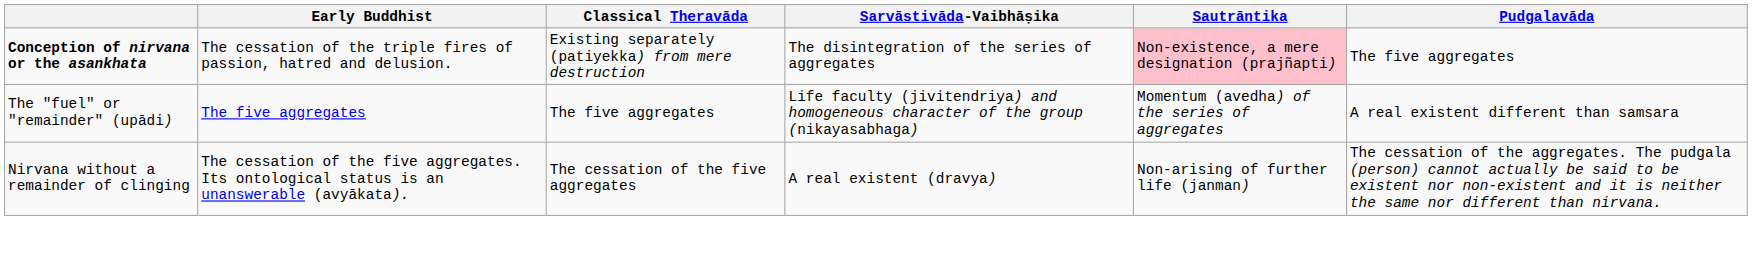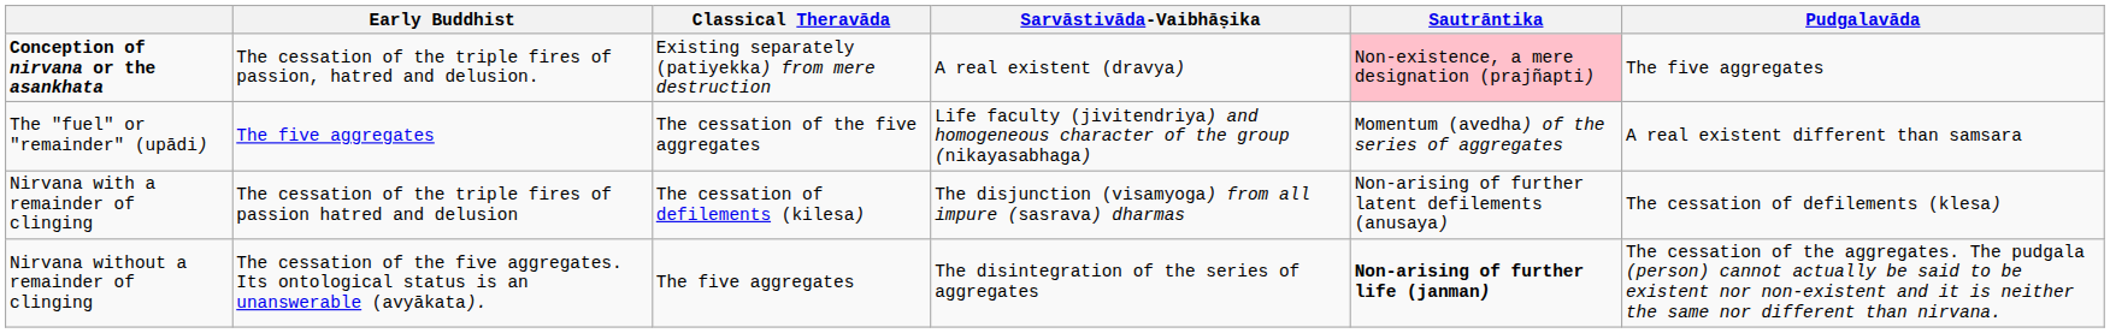Conception of nirvana or the asankhata | Sarvāstivāda-Vaibhāṣika: The disintegration of the series of aggregates -> A real existent (dravya)
The "fuel" or "remainder" (upādi) | Classical Theravāda: The five aggregates -> The cessation of the five aggregates
+ row: Nirvana with a remainder of clinging | The cessation of the triple fires of passion hatred and delusion | The cessation of defilements (kilesa) | The disjunction (visamyoga) from all impure (sasrava) dharmas | Non-arising of further latent defilements (anusaya) | The cessation of defilements (klesa)
Nirvana without a remainder of clinging | Classical Theravāda: The cessation of the five aggregates -> The five aggregates
Nirvana without a remainder of clinging | Sarvāstivāda-Vaibhāṣika: A real existent (dravya) -> The disintegration of the series of aggregates
Nirvana without a remainder of clinging | Sautrāntika: normal -> bold
